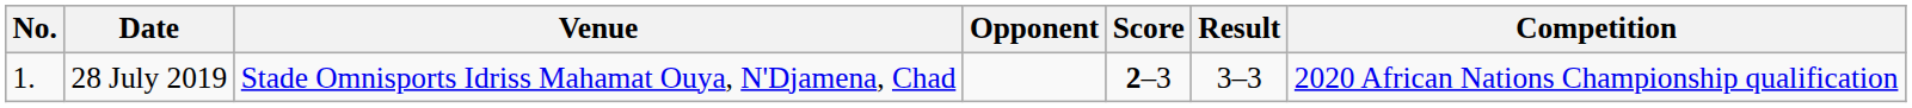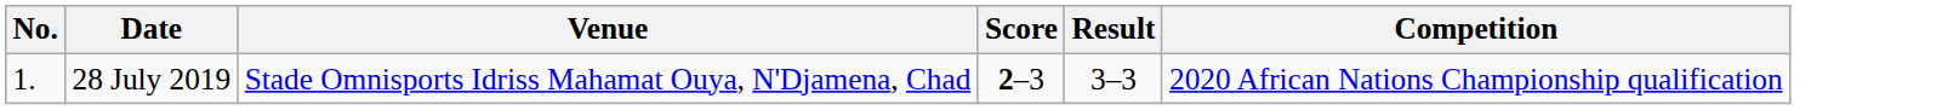- column: Opponent
